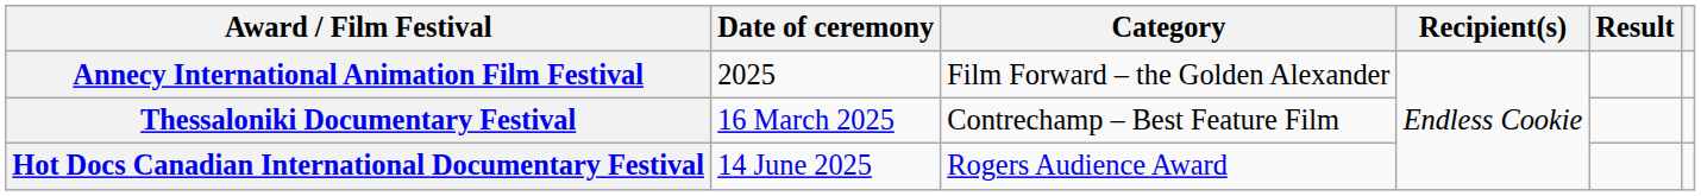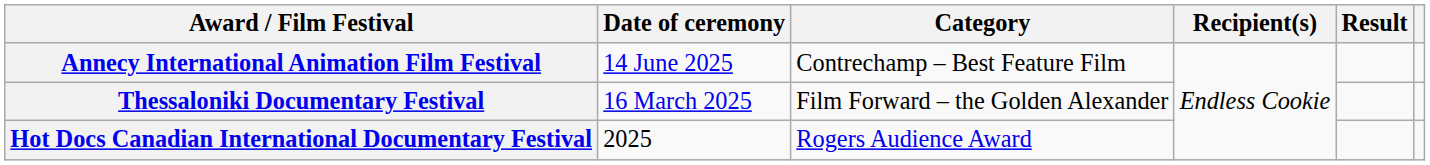Annecy International Animation Film Festival | Date of ceremony: 2025 -> 14 June 2025
Annecy International Animation Film Festival | Category: Film Forward – the Golden Alexander -> Contrechamp – Best Feature Film
Thessaloniki Documentary Festival | Category: Contrechamp – Best Feature Film -> Film Forward – the Golden Alexander
Hot Docs Canadian International Documentary Festival | Date of ceremony: 14 June 2025 -> 2025
